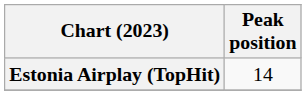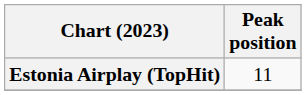Estonia Airplay (TopHit) | Peak position: 14 -> 11
